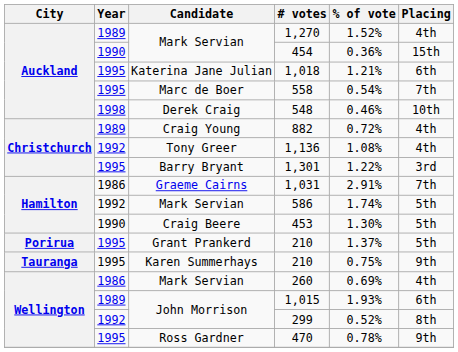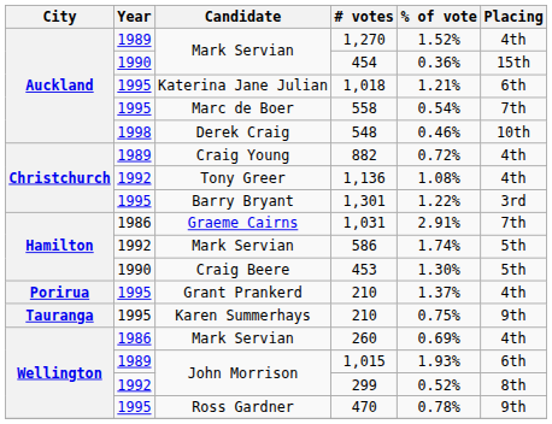Grant Prankerd / 210 | Placing: 5th -> 4th
